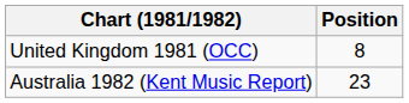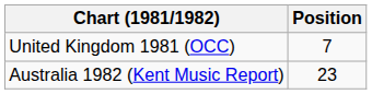United Kingdom 1981 (OCC) | Position: 8 -> 7
